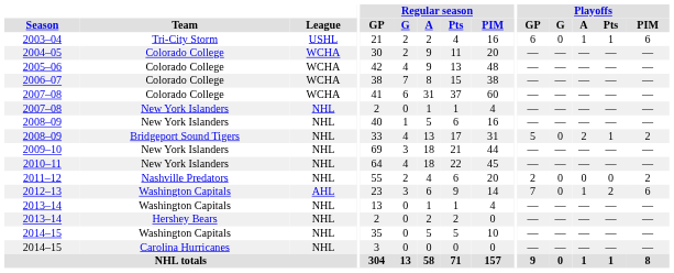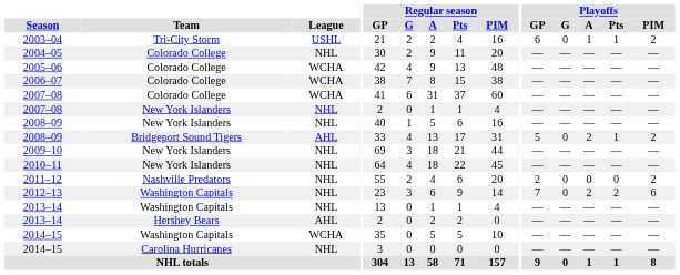2003–04 | Playoffs / PIM: 6 -> 2
2004–05 | League: WCHA -> NHL
2008–09 / Bridgeport Sound Tigers | League: NHL -> AHL
2012–13 | League: AHL -> NHL
2012–13 | Playoffs / A: 1 -> 2
2013–14 / Hershey Bears | League: NHL -> AHL
2014–15 / Washington Capitals | League: NHL -> WCHA
